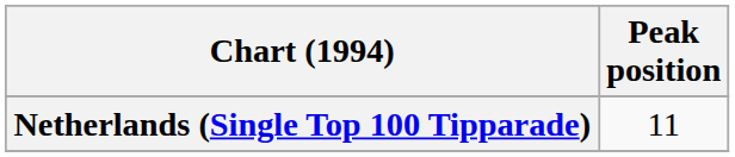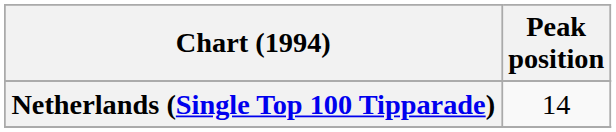Netherlands (Single Top 100 Tipparade) | Peak position: 11 -> 14
